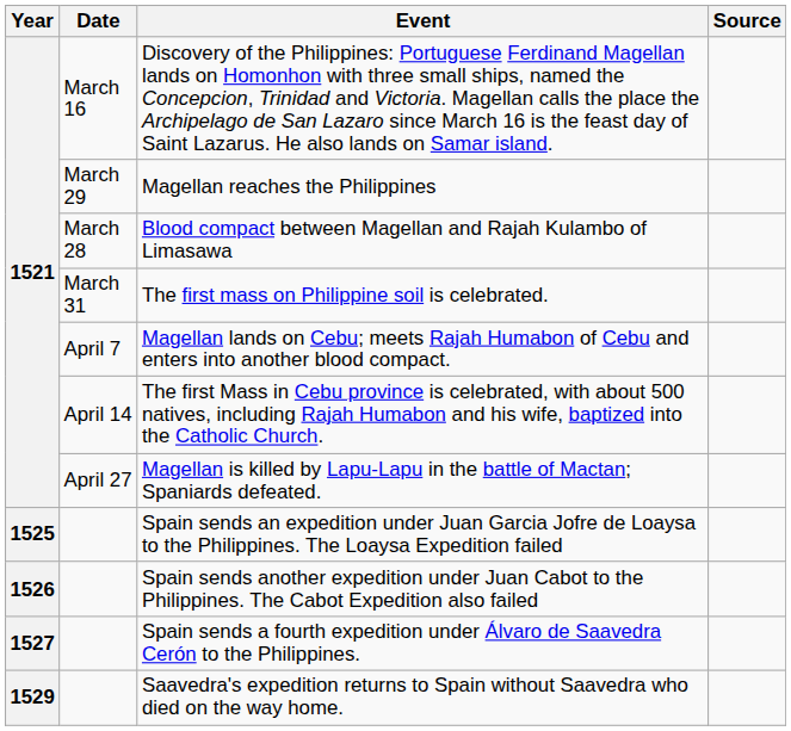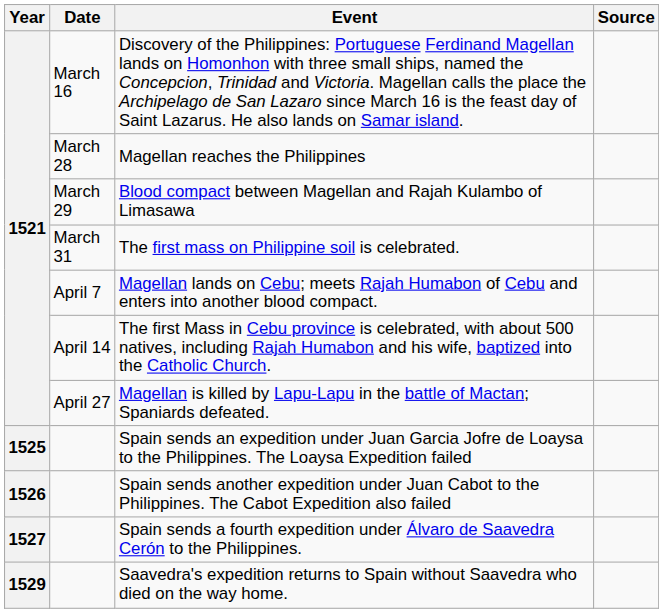Magellan reaches the Philippines | Date: March 29 -> March 28
Blood compact between Magellan and Rajah Kulambo of Limasawa | Date: March 28 -> March 29
